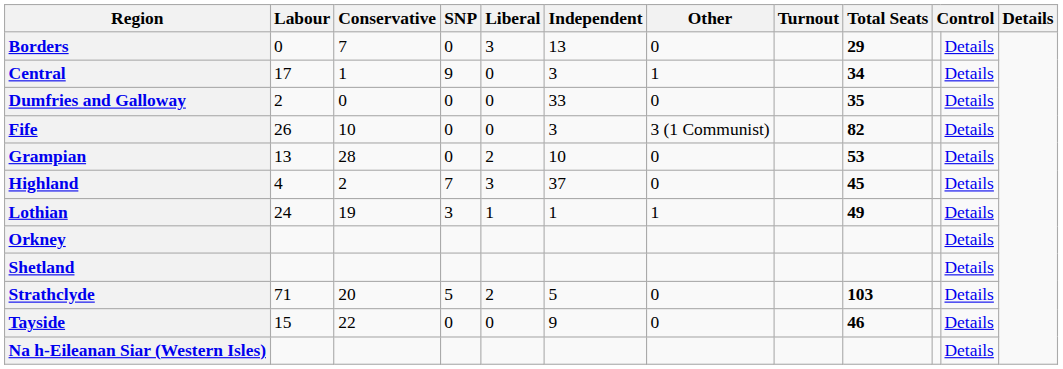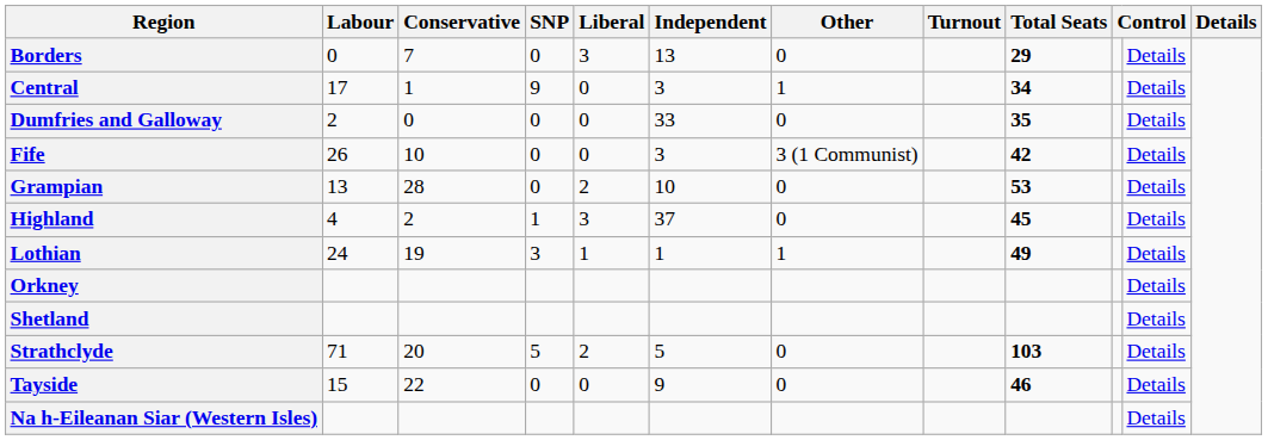Fife | Total Seats: 82 -> 42
Highland | SNP: 7 -> 1
